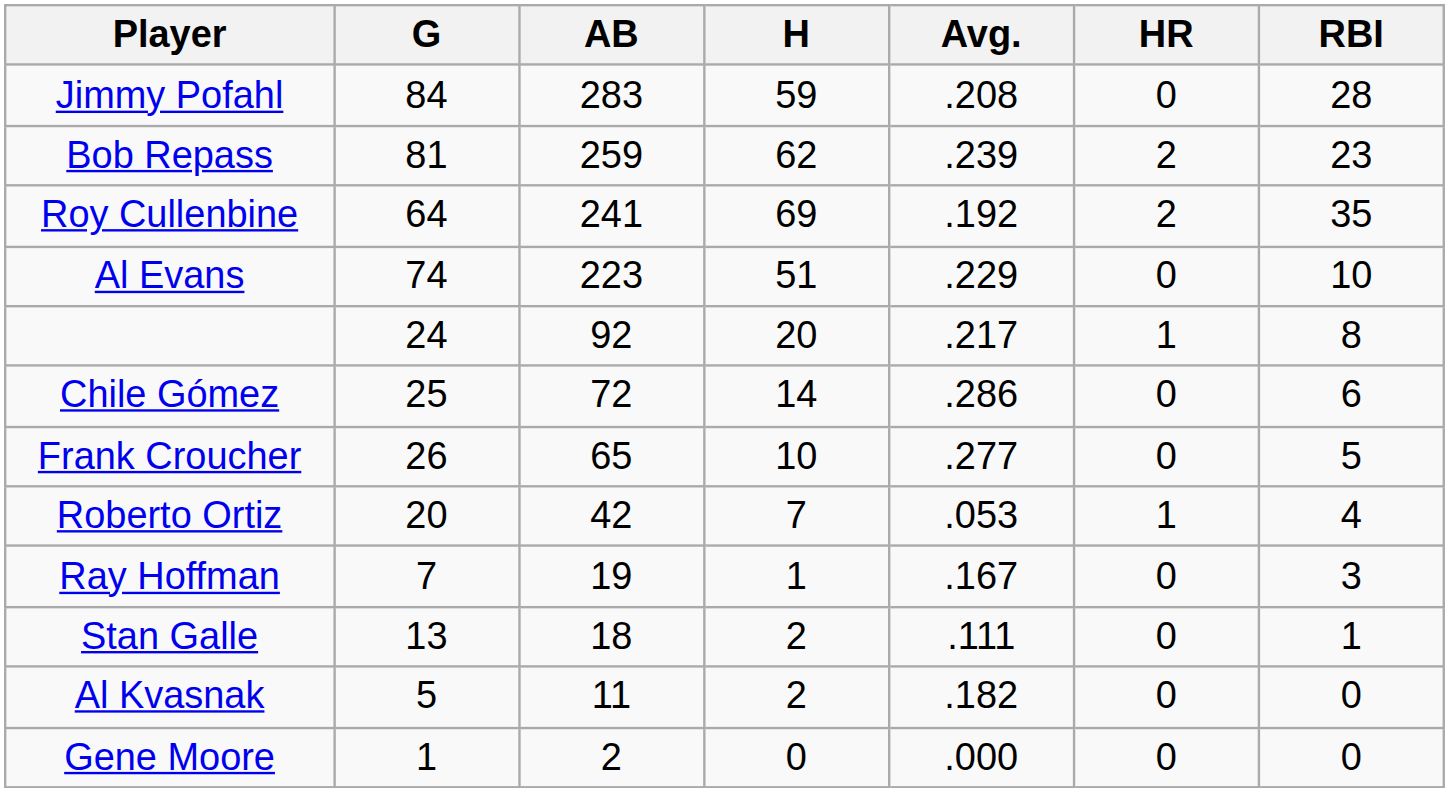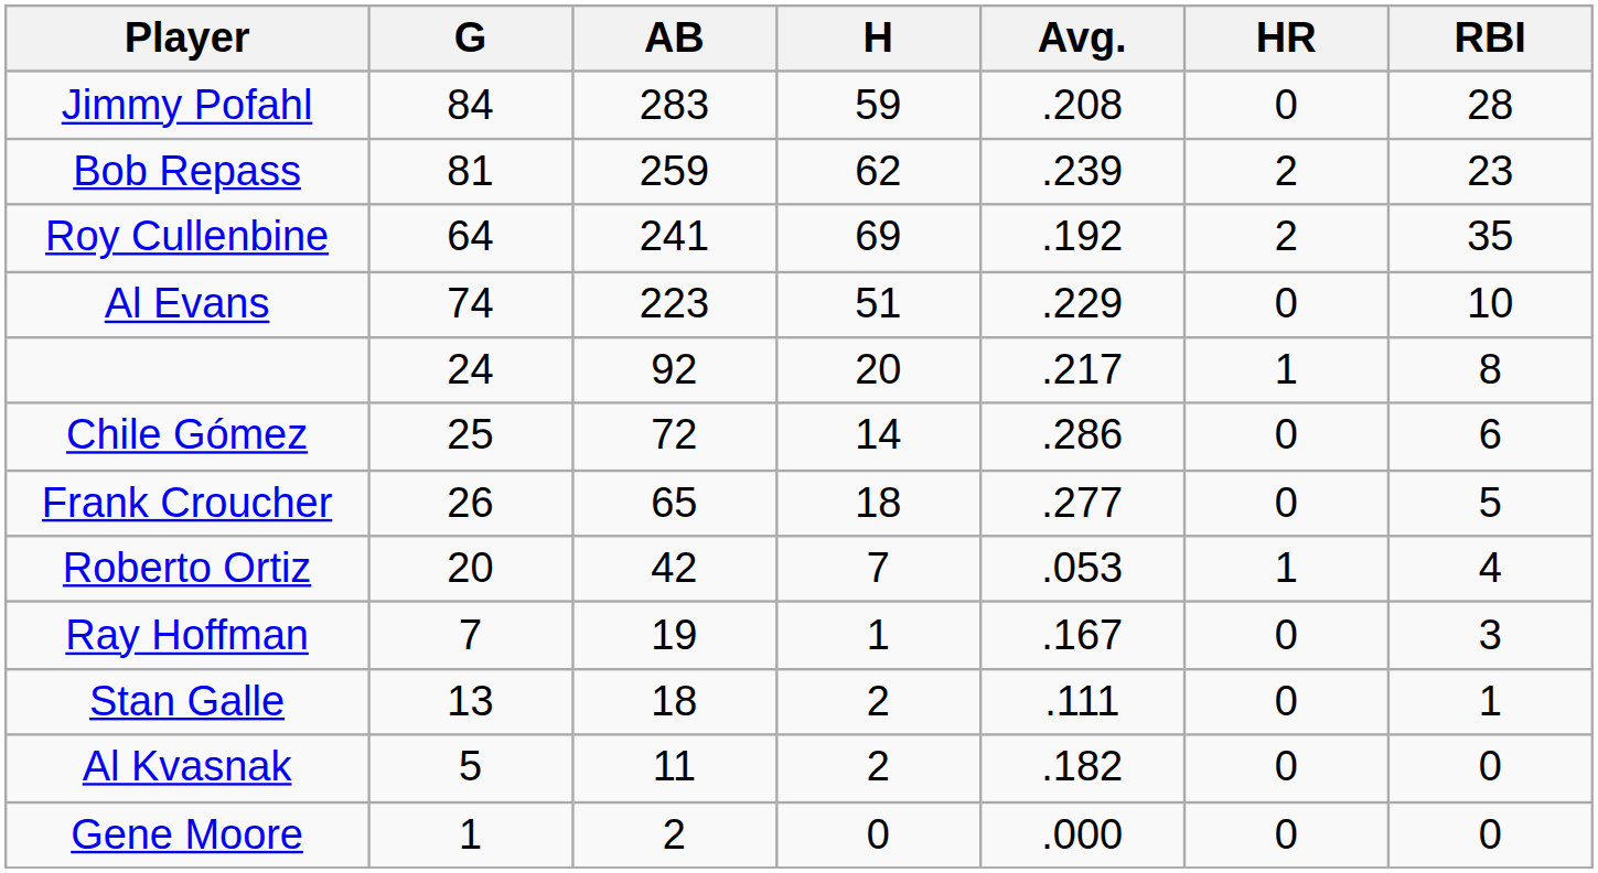Frank Croucher | H: 10 -> 18
